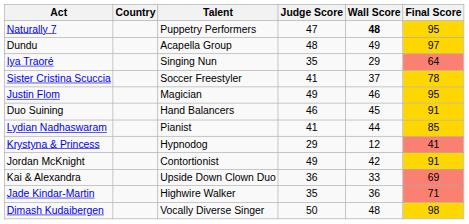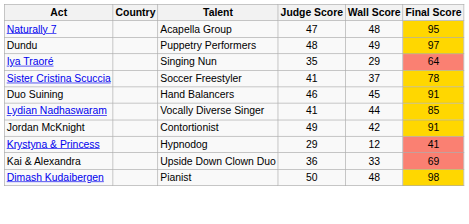Naturally 7 | Talent: Puppetry Performers -> Acapella Group
Naturally 7 | Wall Score: bold -> normal
Dundu | Talent: Acapella Group -> Puppetry Performers
- row: Justin Flom | Magician | 49 | 46 | 95
Lydian Nadhaswaram | Talent: Pianist -> Vocally Diverse Singer
rows swapped: Krystyna & Princess <-> Jordan McKnight
- row: Jade Kindar-Martin | Highwire Walker | 35 | 36 | 71
Dimash Kudaibergen | Talent: Vocally Diverse Singer -> Pianist
